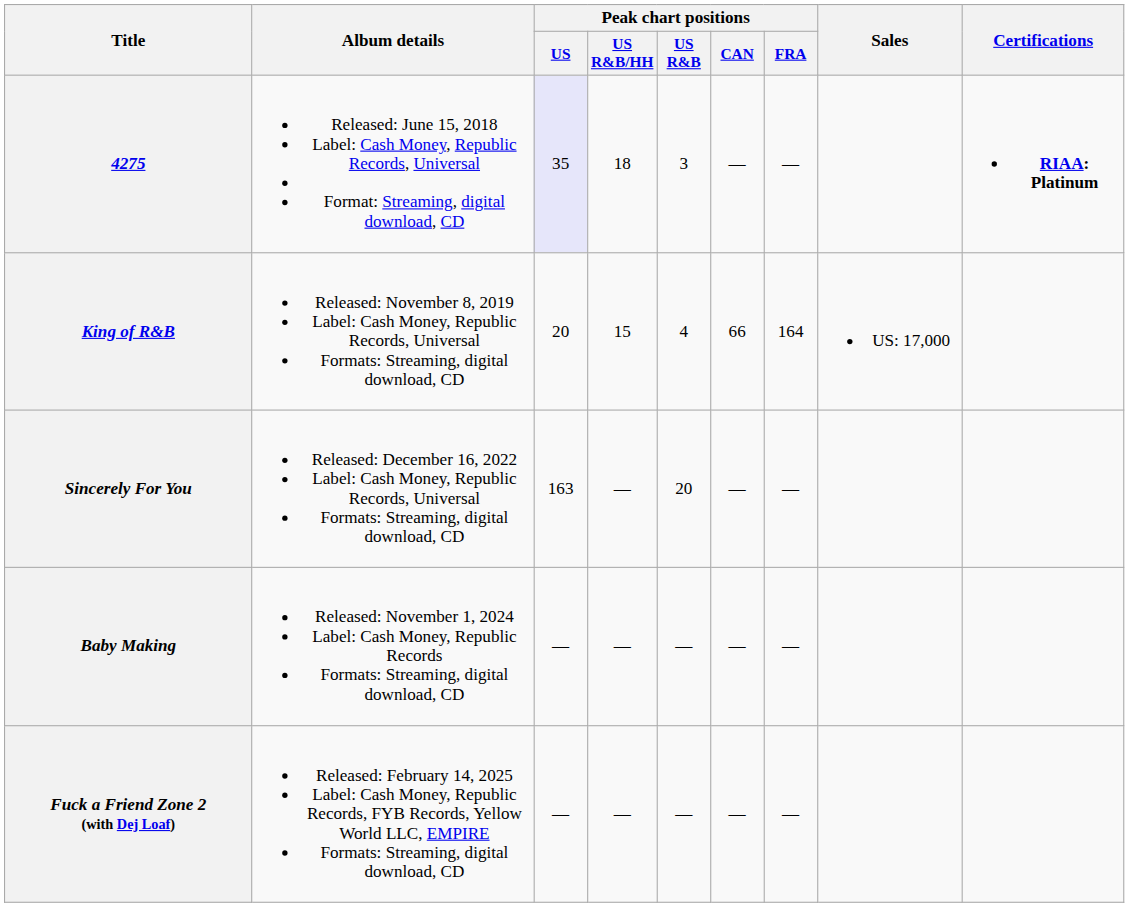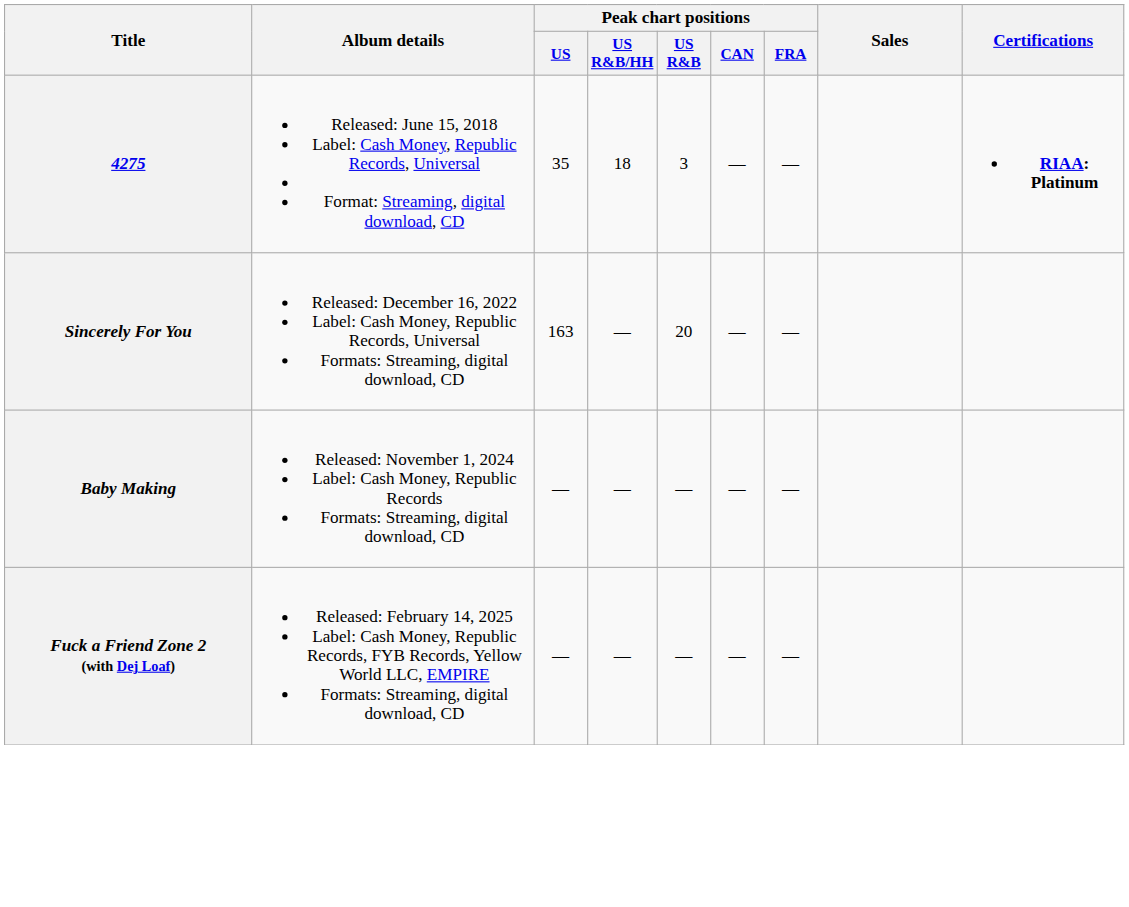4275 | Peak chart positions / US: lavender background -> no background
- row: King of R&B | Released: November 8, 2019 Label: Cash Money, Republic Records, Universal Formats: Streaming, digital download, CD | 20 | 15 | 4 | 66 | 164 | US: 17,000
